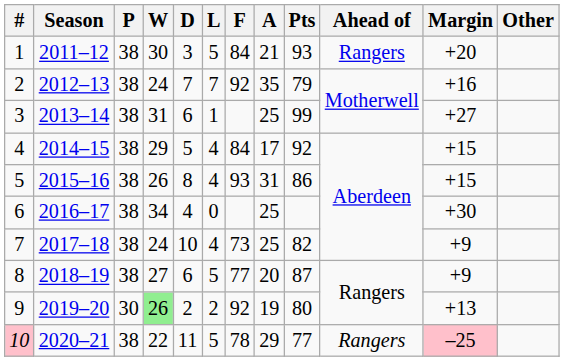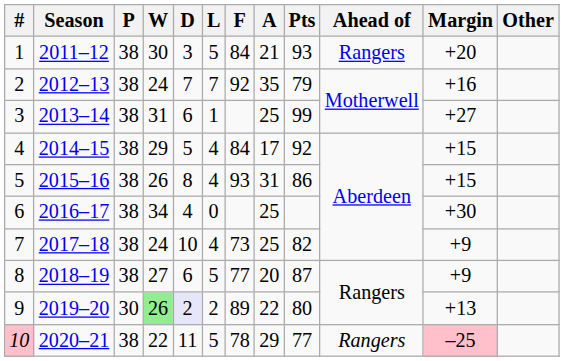9 | D: no background -> lavender background
9 | F: 92 -> 89
9 | A: 19 -> 22
